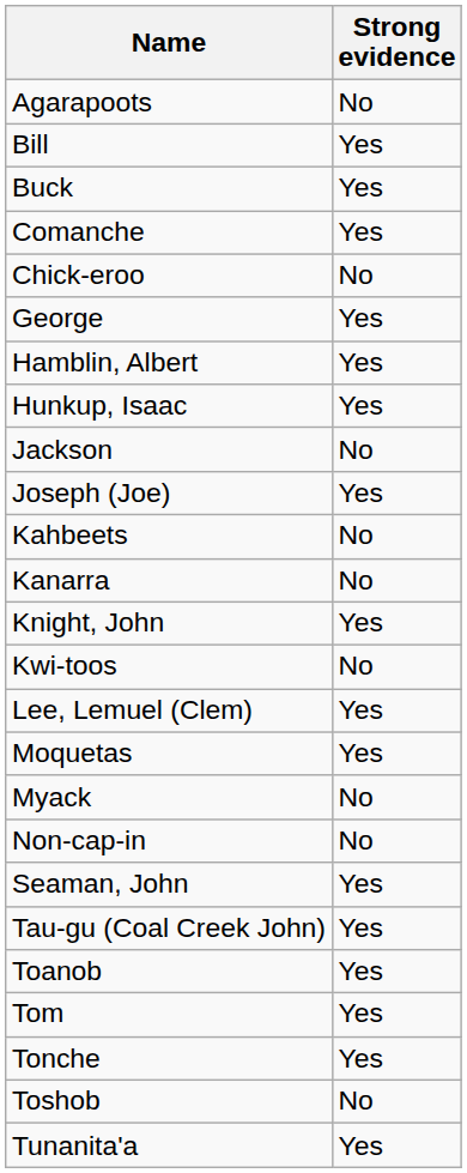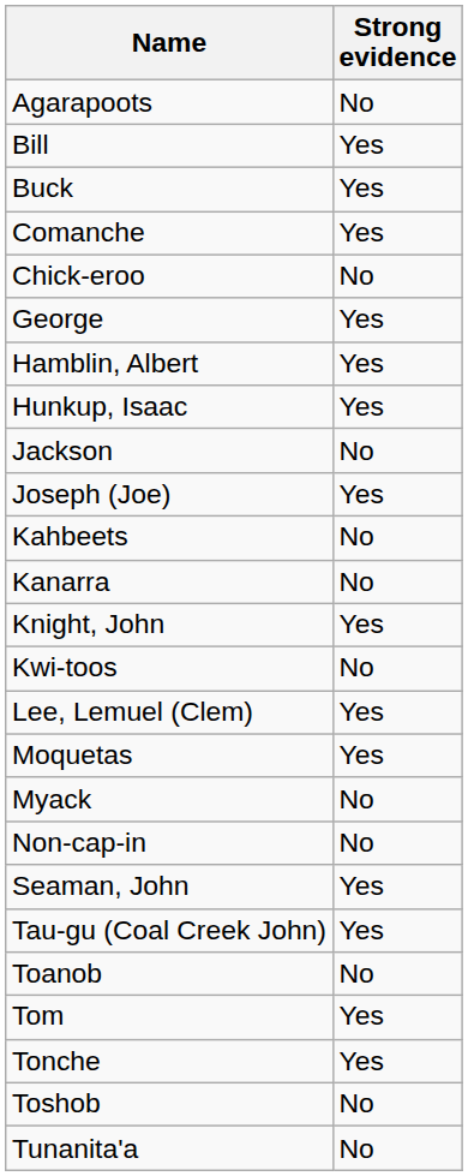Toanob | Strong evidence: Yes -> No
Tunanita'a | Strong evidence: Yes -> No
